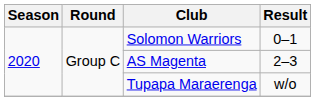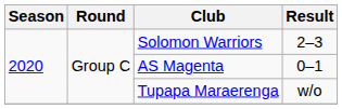Solomon Warriors | Result: 0–1 -> 2–3
AS Magenta | Result: 2–3 -> 0–1
